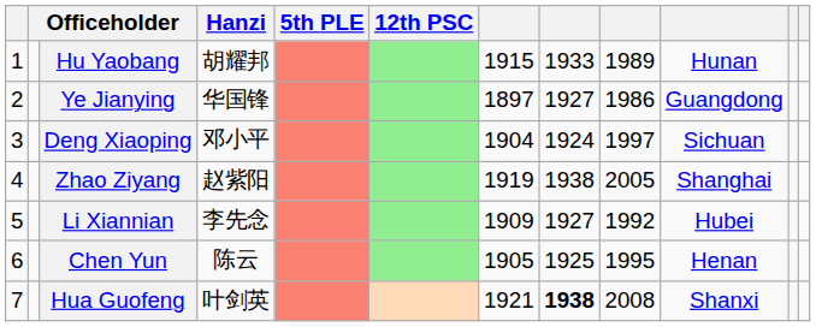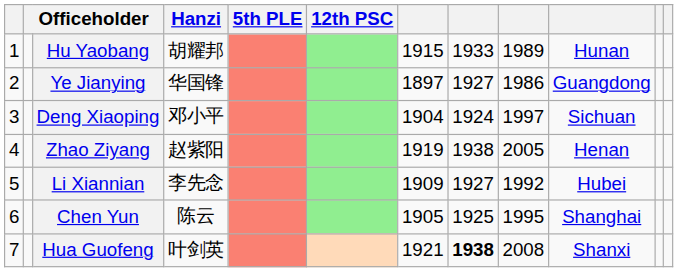Zhao Ziyang | column 10: Shanghai -> Henan
Chen Yun | column 10: Henan -> Shanghai
